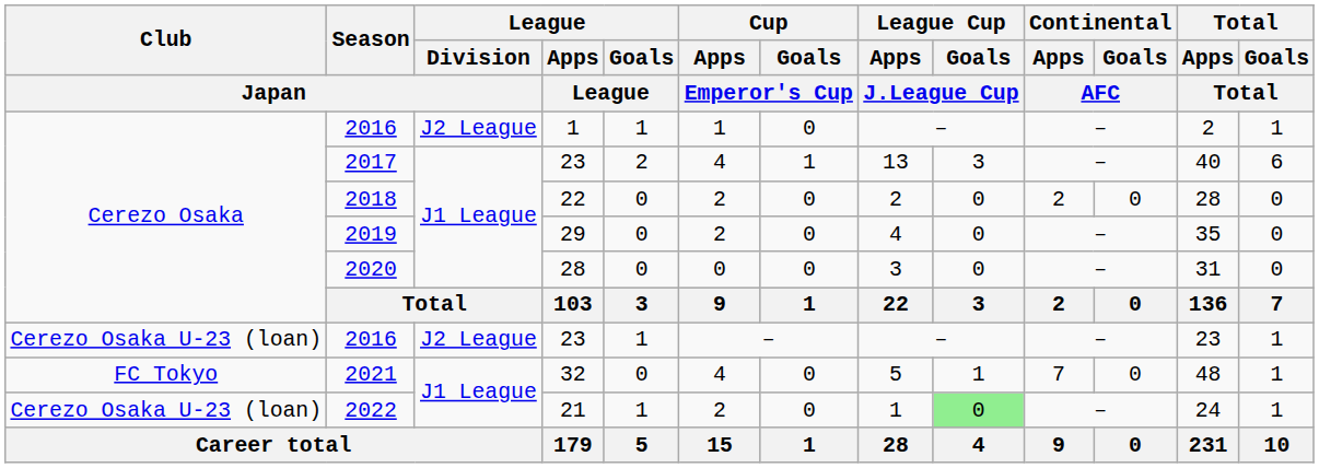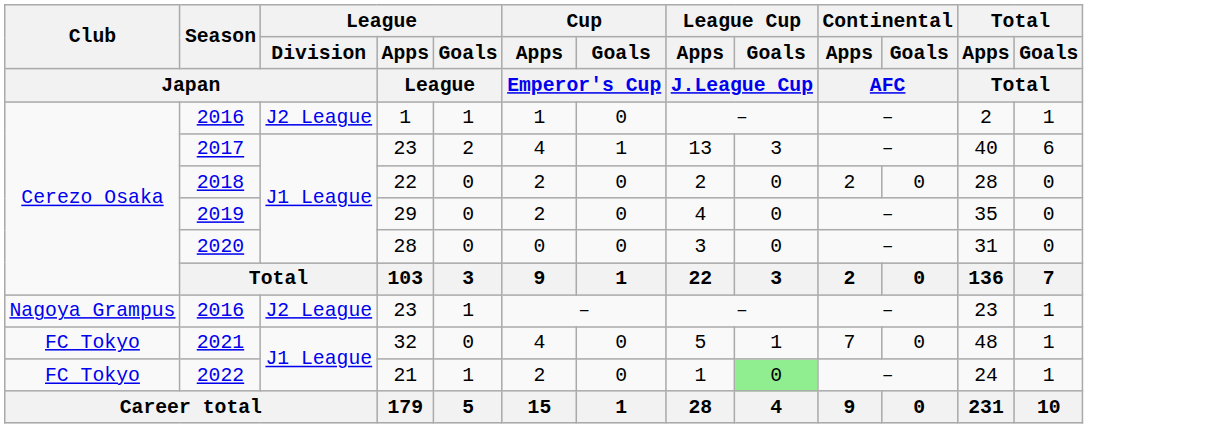2016 / 23 | Club / Japan: Cerezo Osaka U-23 (loan) -> Nagoya Grampus
2022 | Club / Japan: Cerezo Osaka U-23 (loan) -> FC Tokyo
